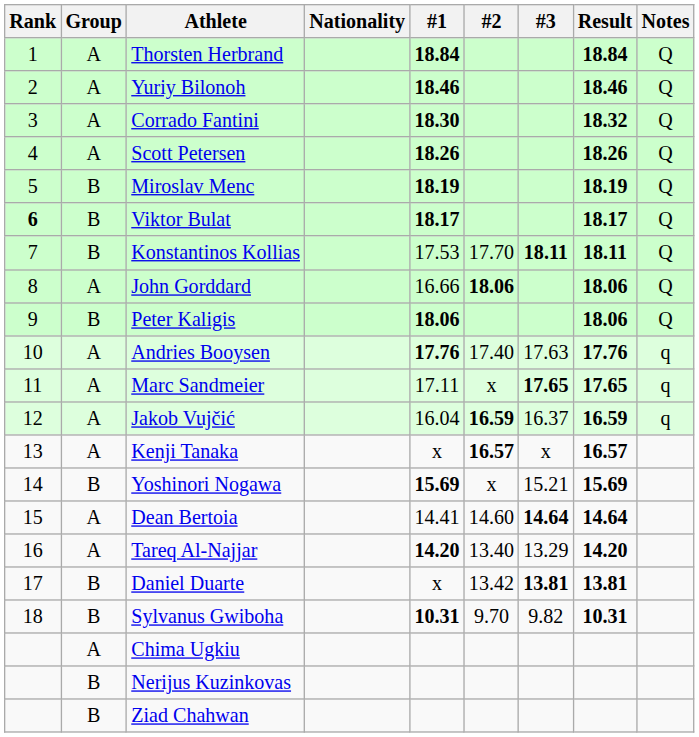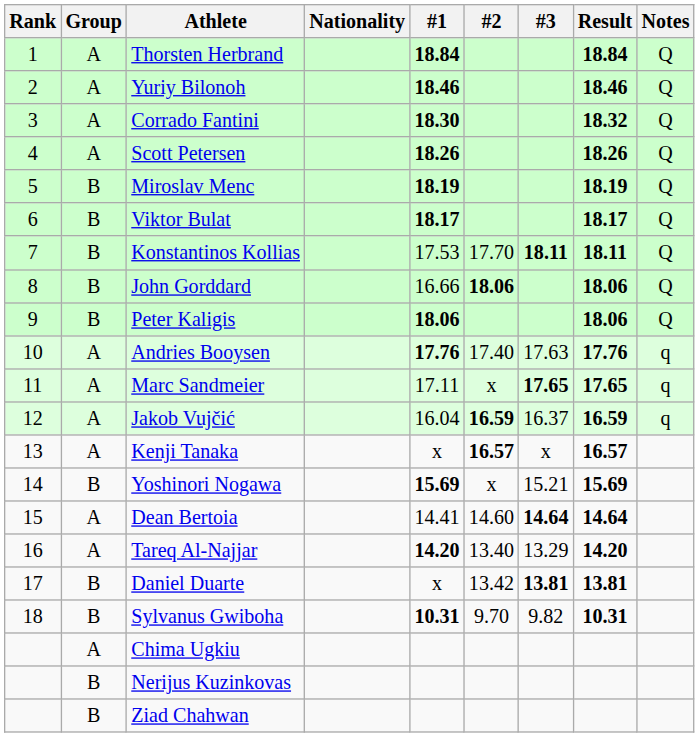Viktor Bulat | Rank: bold -> normal
John Gorddard | Group: A -> B
